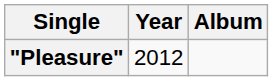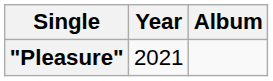"Pleasure" | Year: 2012 -> 2021
